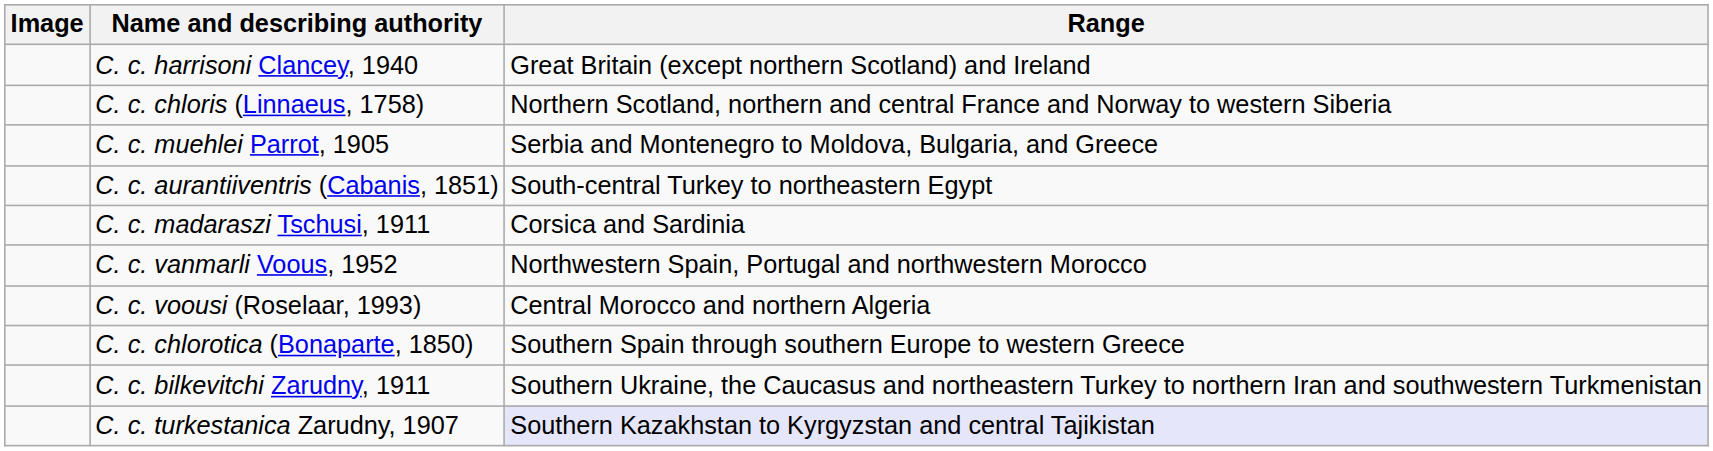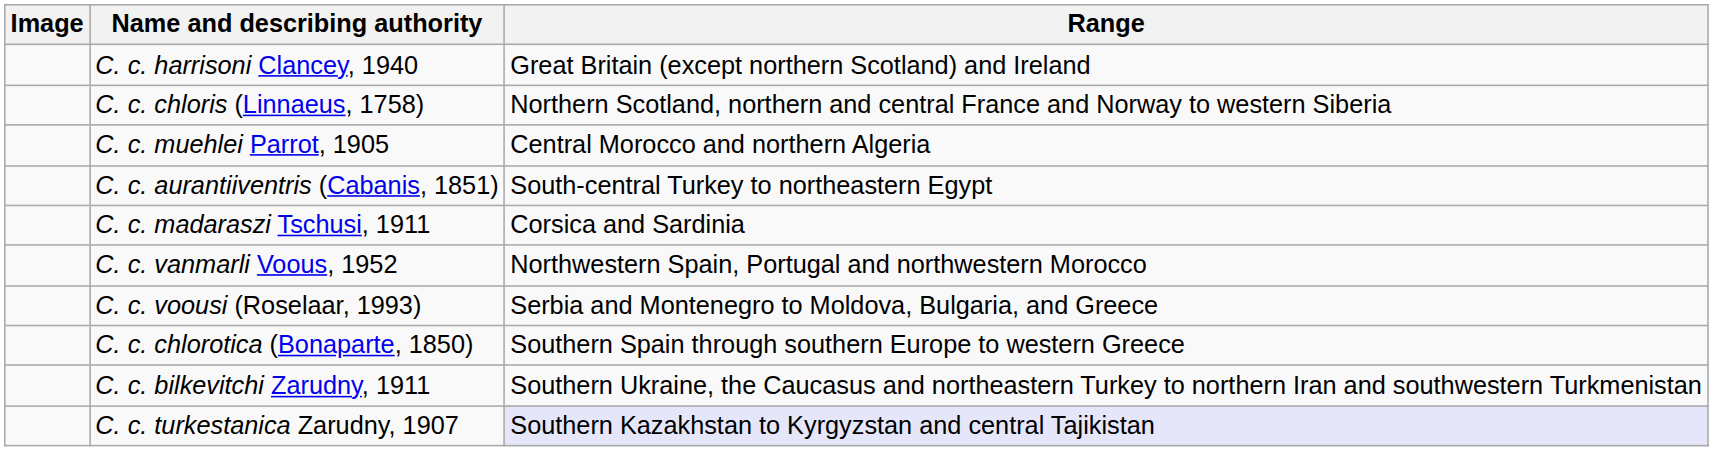C. c. muehlei Parrot, 1905 | Range: Serbia and Montenegro to Moldova, Bulgaria, and Greece -> Central Morocco and northern Algeria
C. c. voousi (Roselaar, 1993) | Range: Central Morocco and northern Algeria -> Serbia and Montenegro to Moldova, Bulgaria, and Greece
